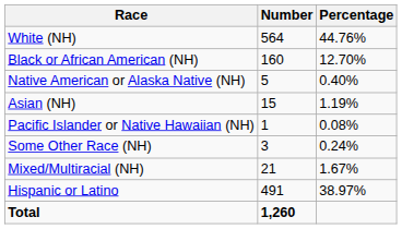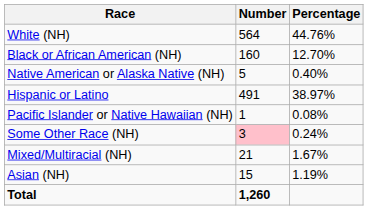rows swapped: Asian (NH) <-> Hispanic or Latino
Some Other Race (NH) | Number: no background -> pink background
